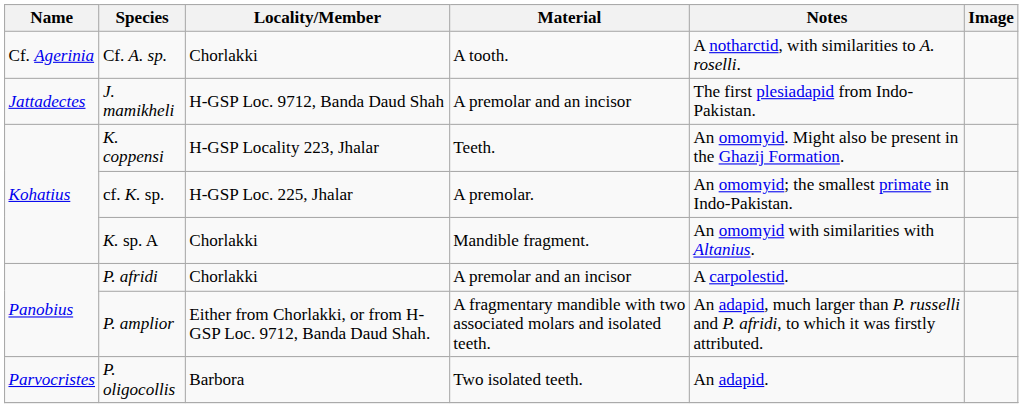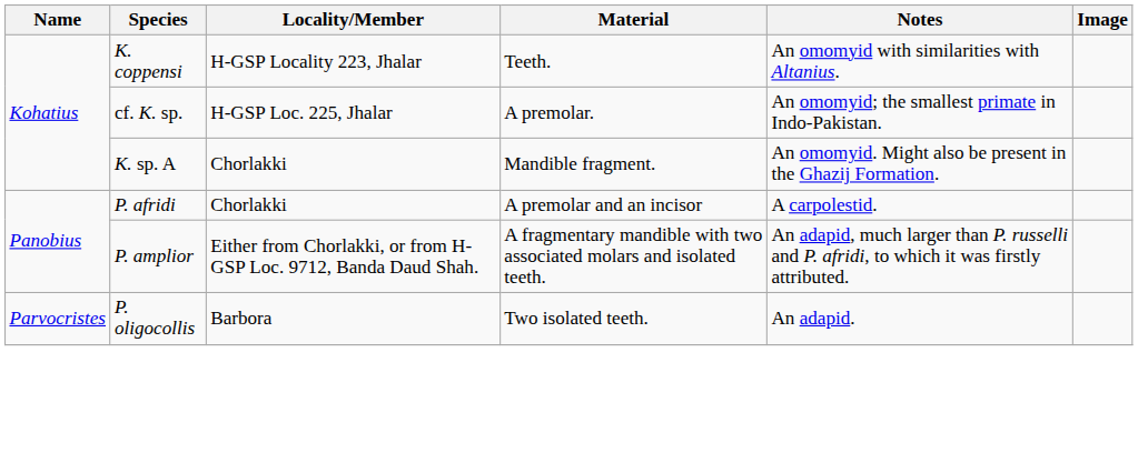- row: Cf. Agerinia | Cf. A. sp. | Chorlakki | A tooth. | A notharctid, with similarities to A. roselli.
- row: Jattadectes | J. mamikheli | H-GSP Loc. 9712, Banda Daud Shah | A premolar and an incisor | The first plesiadapid from Indo-Pakistan.
K. coppensi | Notes: An omomyid. Might also be present in the Ghazij Formation. -> An omomyid with similarities with Altanius.
K. sp. A | Notes: An omomyid with similarities with Altanius. -> An omomyid. Might also be present in the Ghazij Formation.
